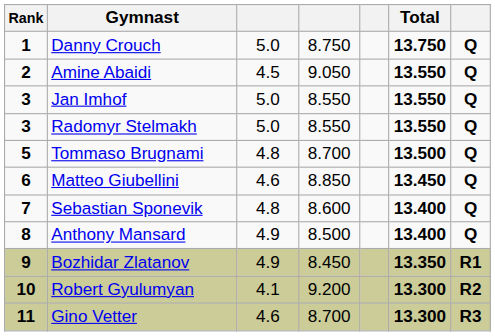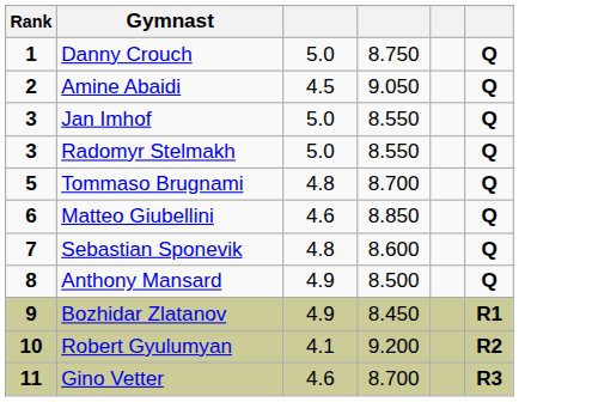- column: Total | 13.750 | 13.550 | 13.550 | 13.550 | 13.500 | 13.450 | 13.400 | 13.400 | 13.350 | 13.300 | 13.300
